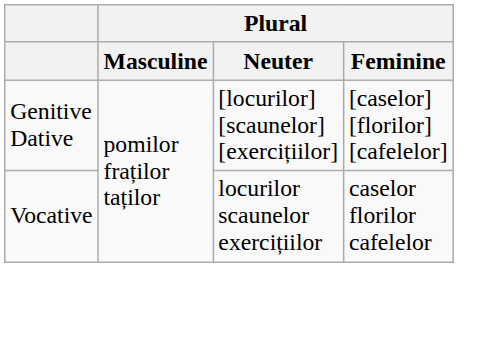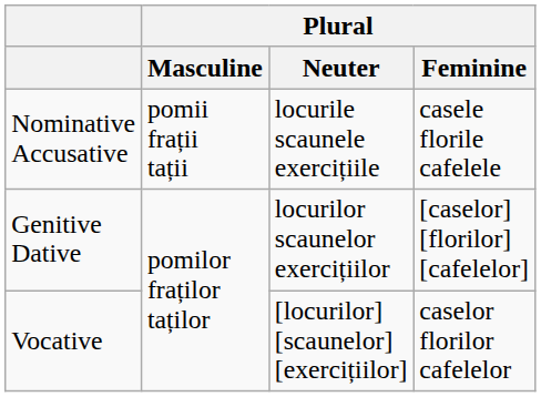+ row: Nominative Accusative | pomii frații tații | locurile scaunele exercițiile | casele florile cafelele
Genitive Dative | Plural / Neuter: [locurilor] [scaunelor] [exercițiilor] -> locurilor scaunelor exercițiilor
Vocative | Plural / Neuter: locurilor scaunelor exercițiilor -> [locurilor] [scaunelor] [exercițiilor]
